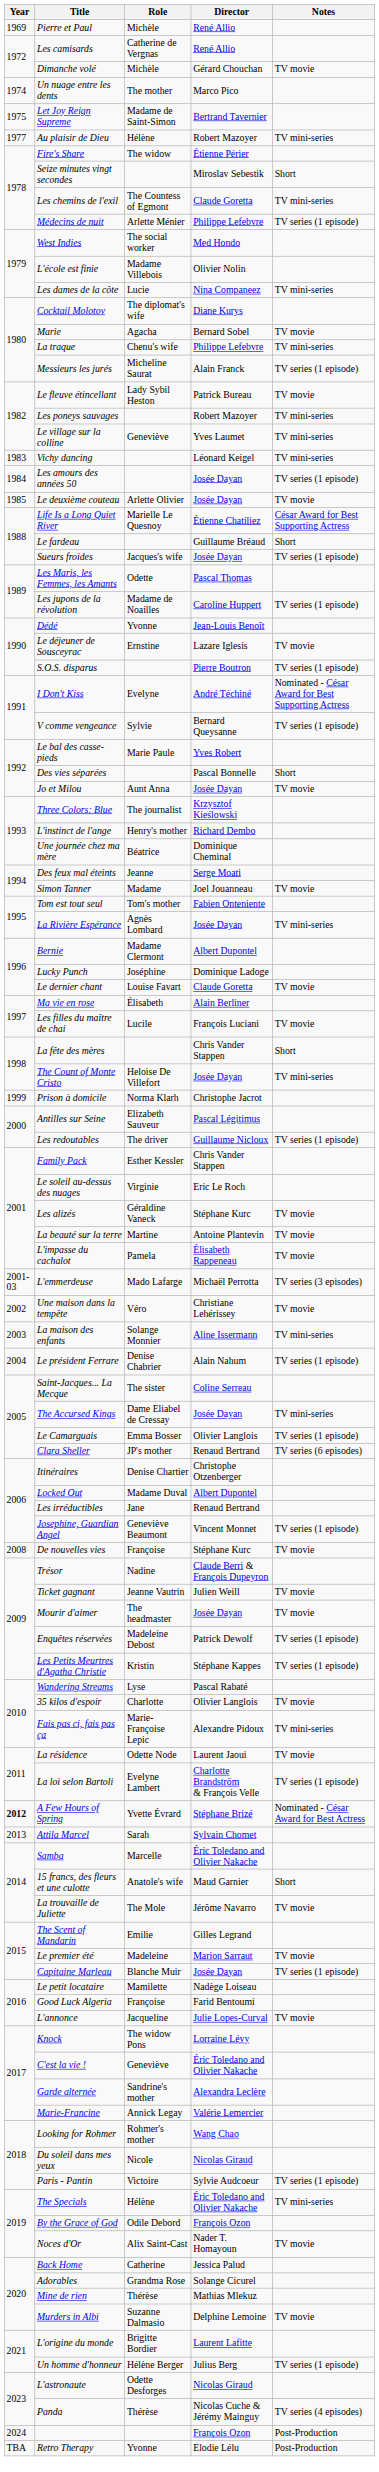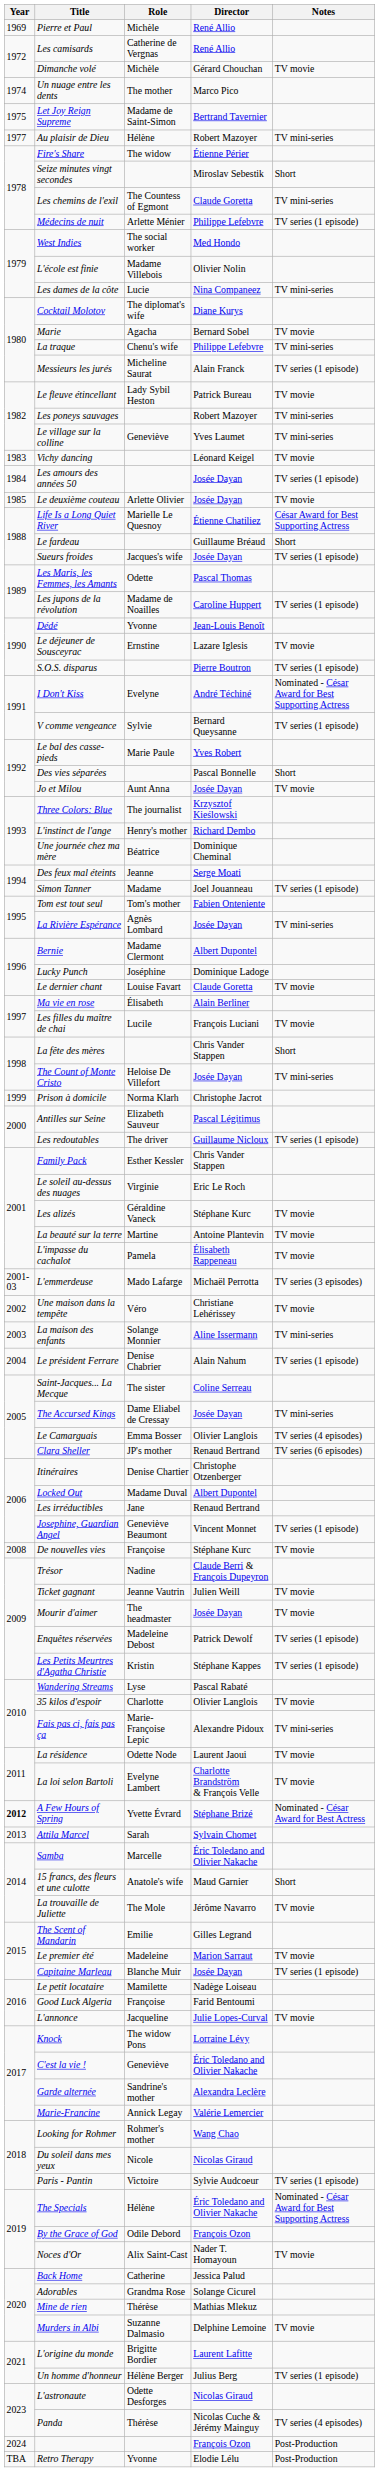Vichy dancing | Notes: TV mini-series -> TV movie
Simon Tanner | Notes: TV movie -> TV series (1 episode)
Le Camarguais | Notes: TV series (1 episode) -> TV series (4 episodes)
La loi selon Bartoli | Notes: TV series (1 episode) -> TV movie
The Specials | Notes: TV mini-series -> Nominated - César Award for Best Supporting Actress
